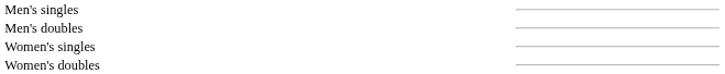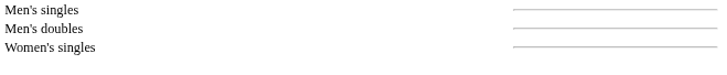- row: Women's doubles
